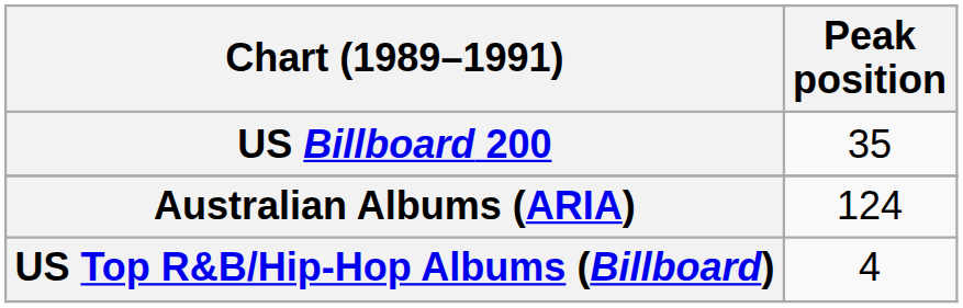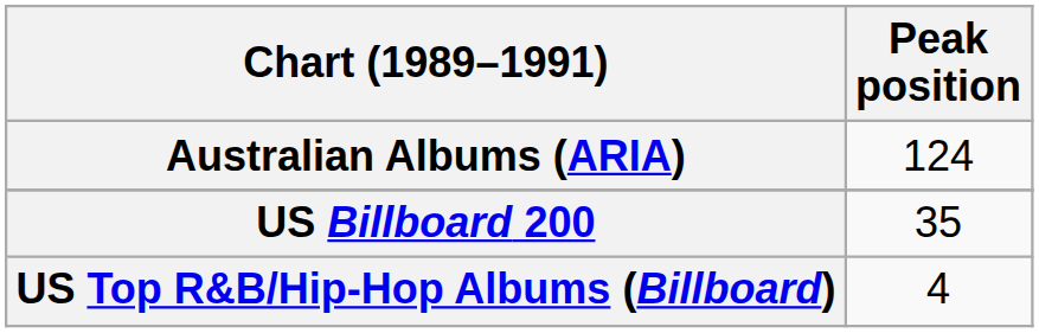rows swapped: Australian Albums (ARIA) <-> US Billboard 200
